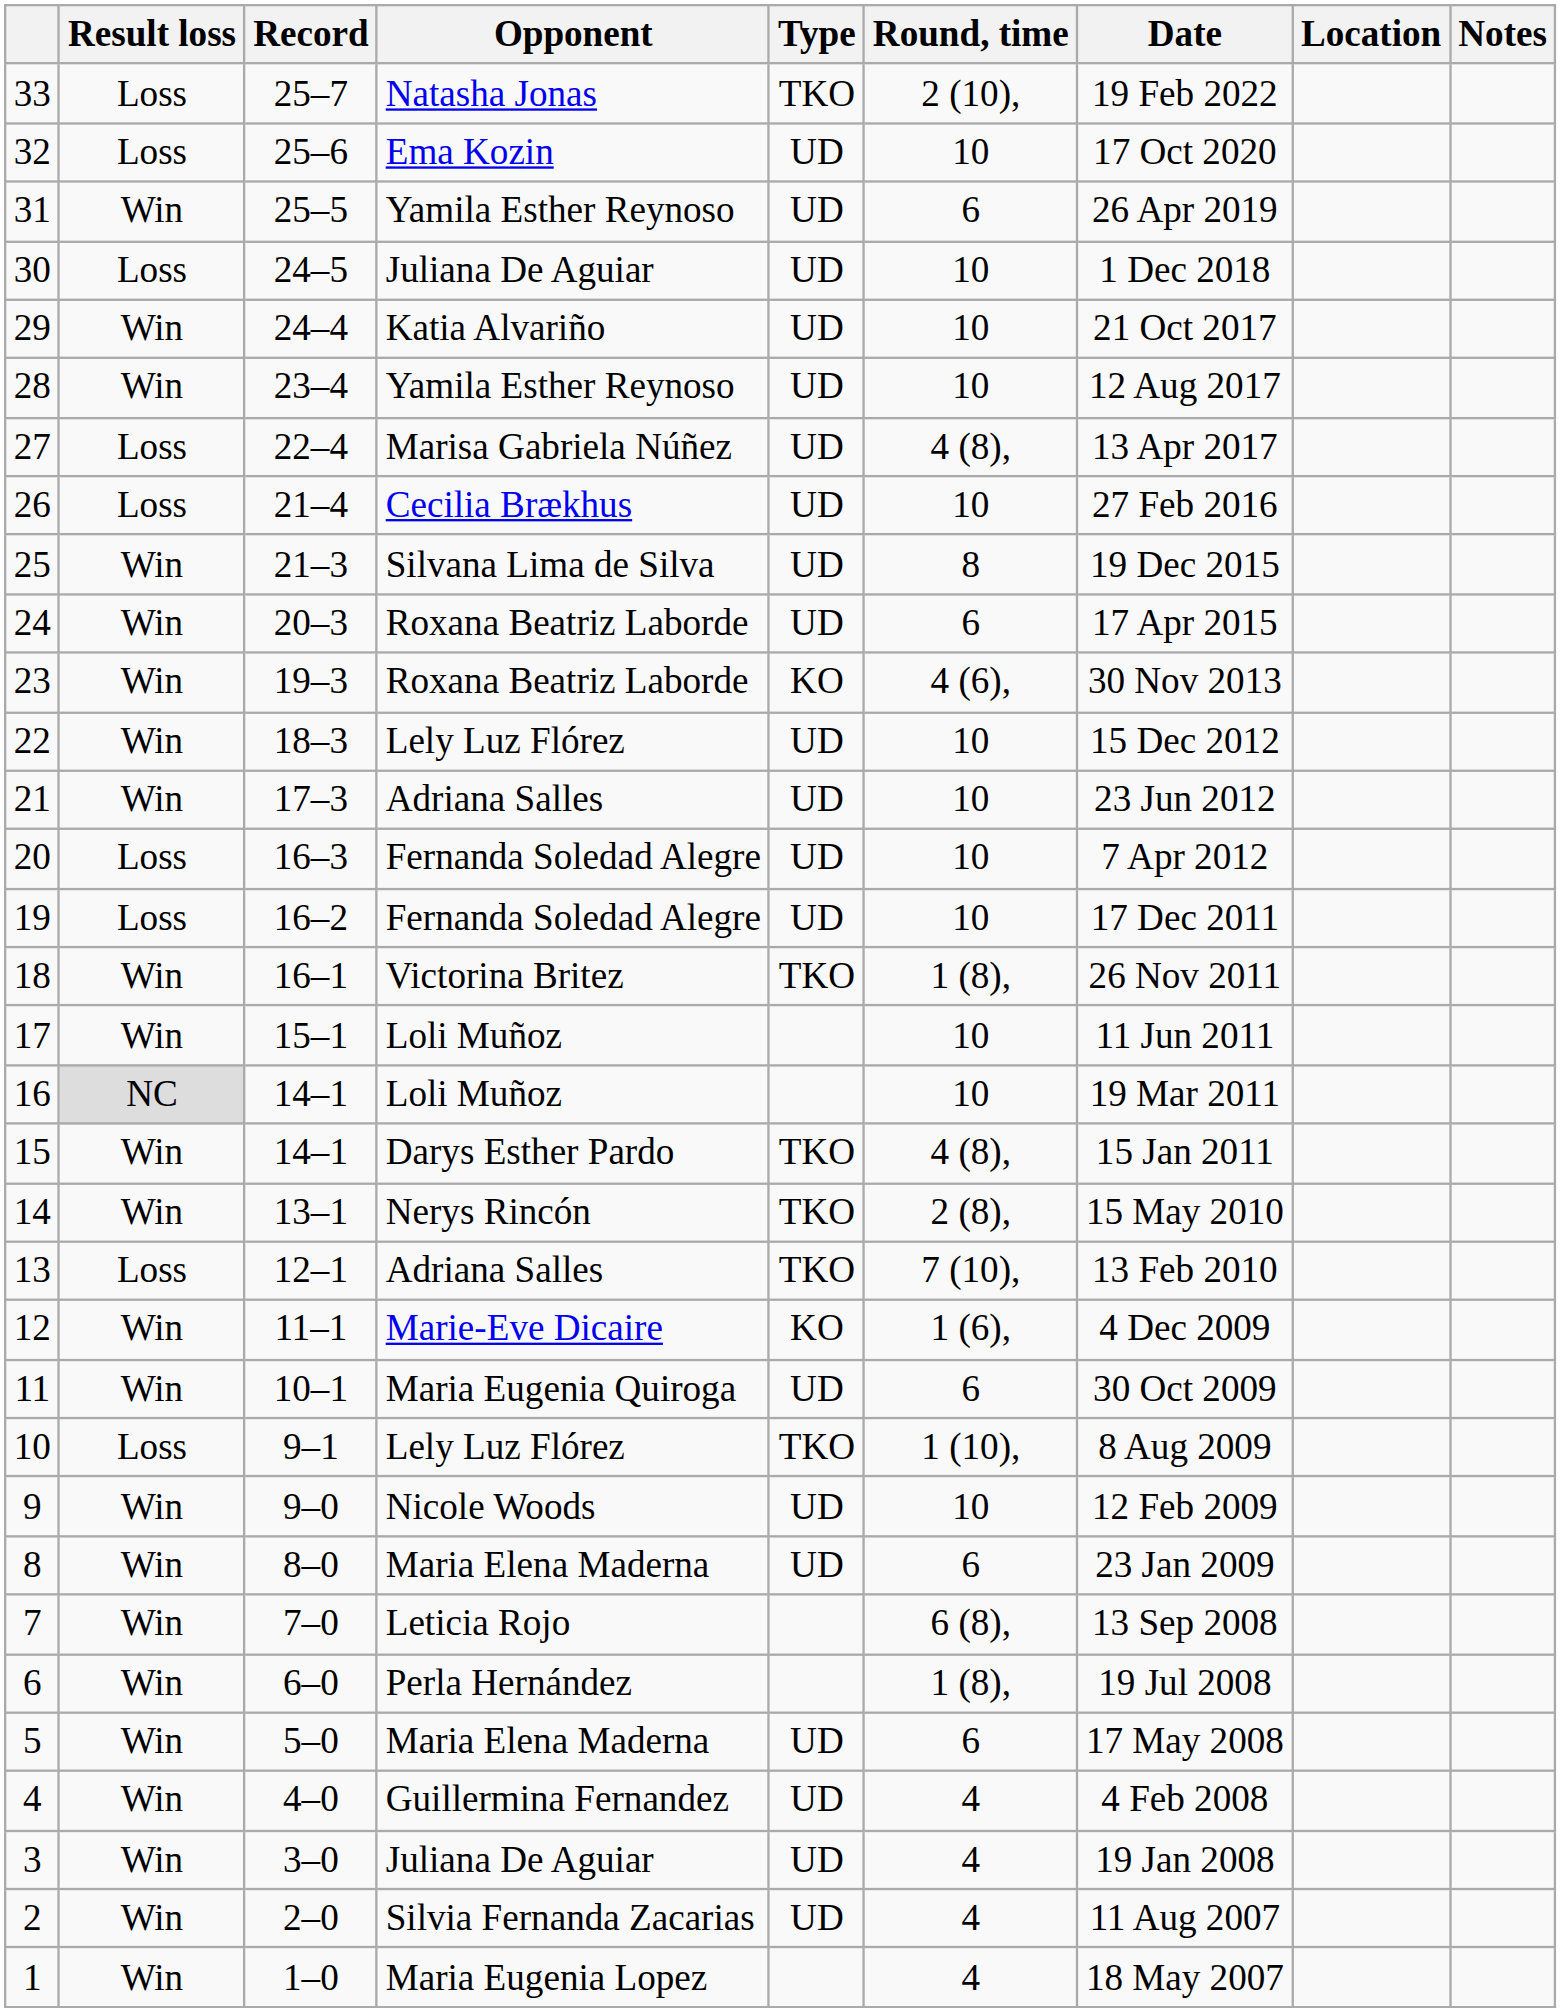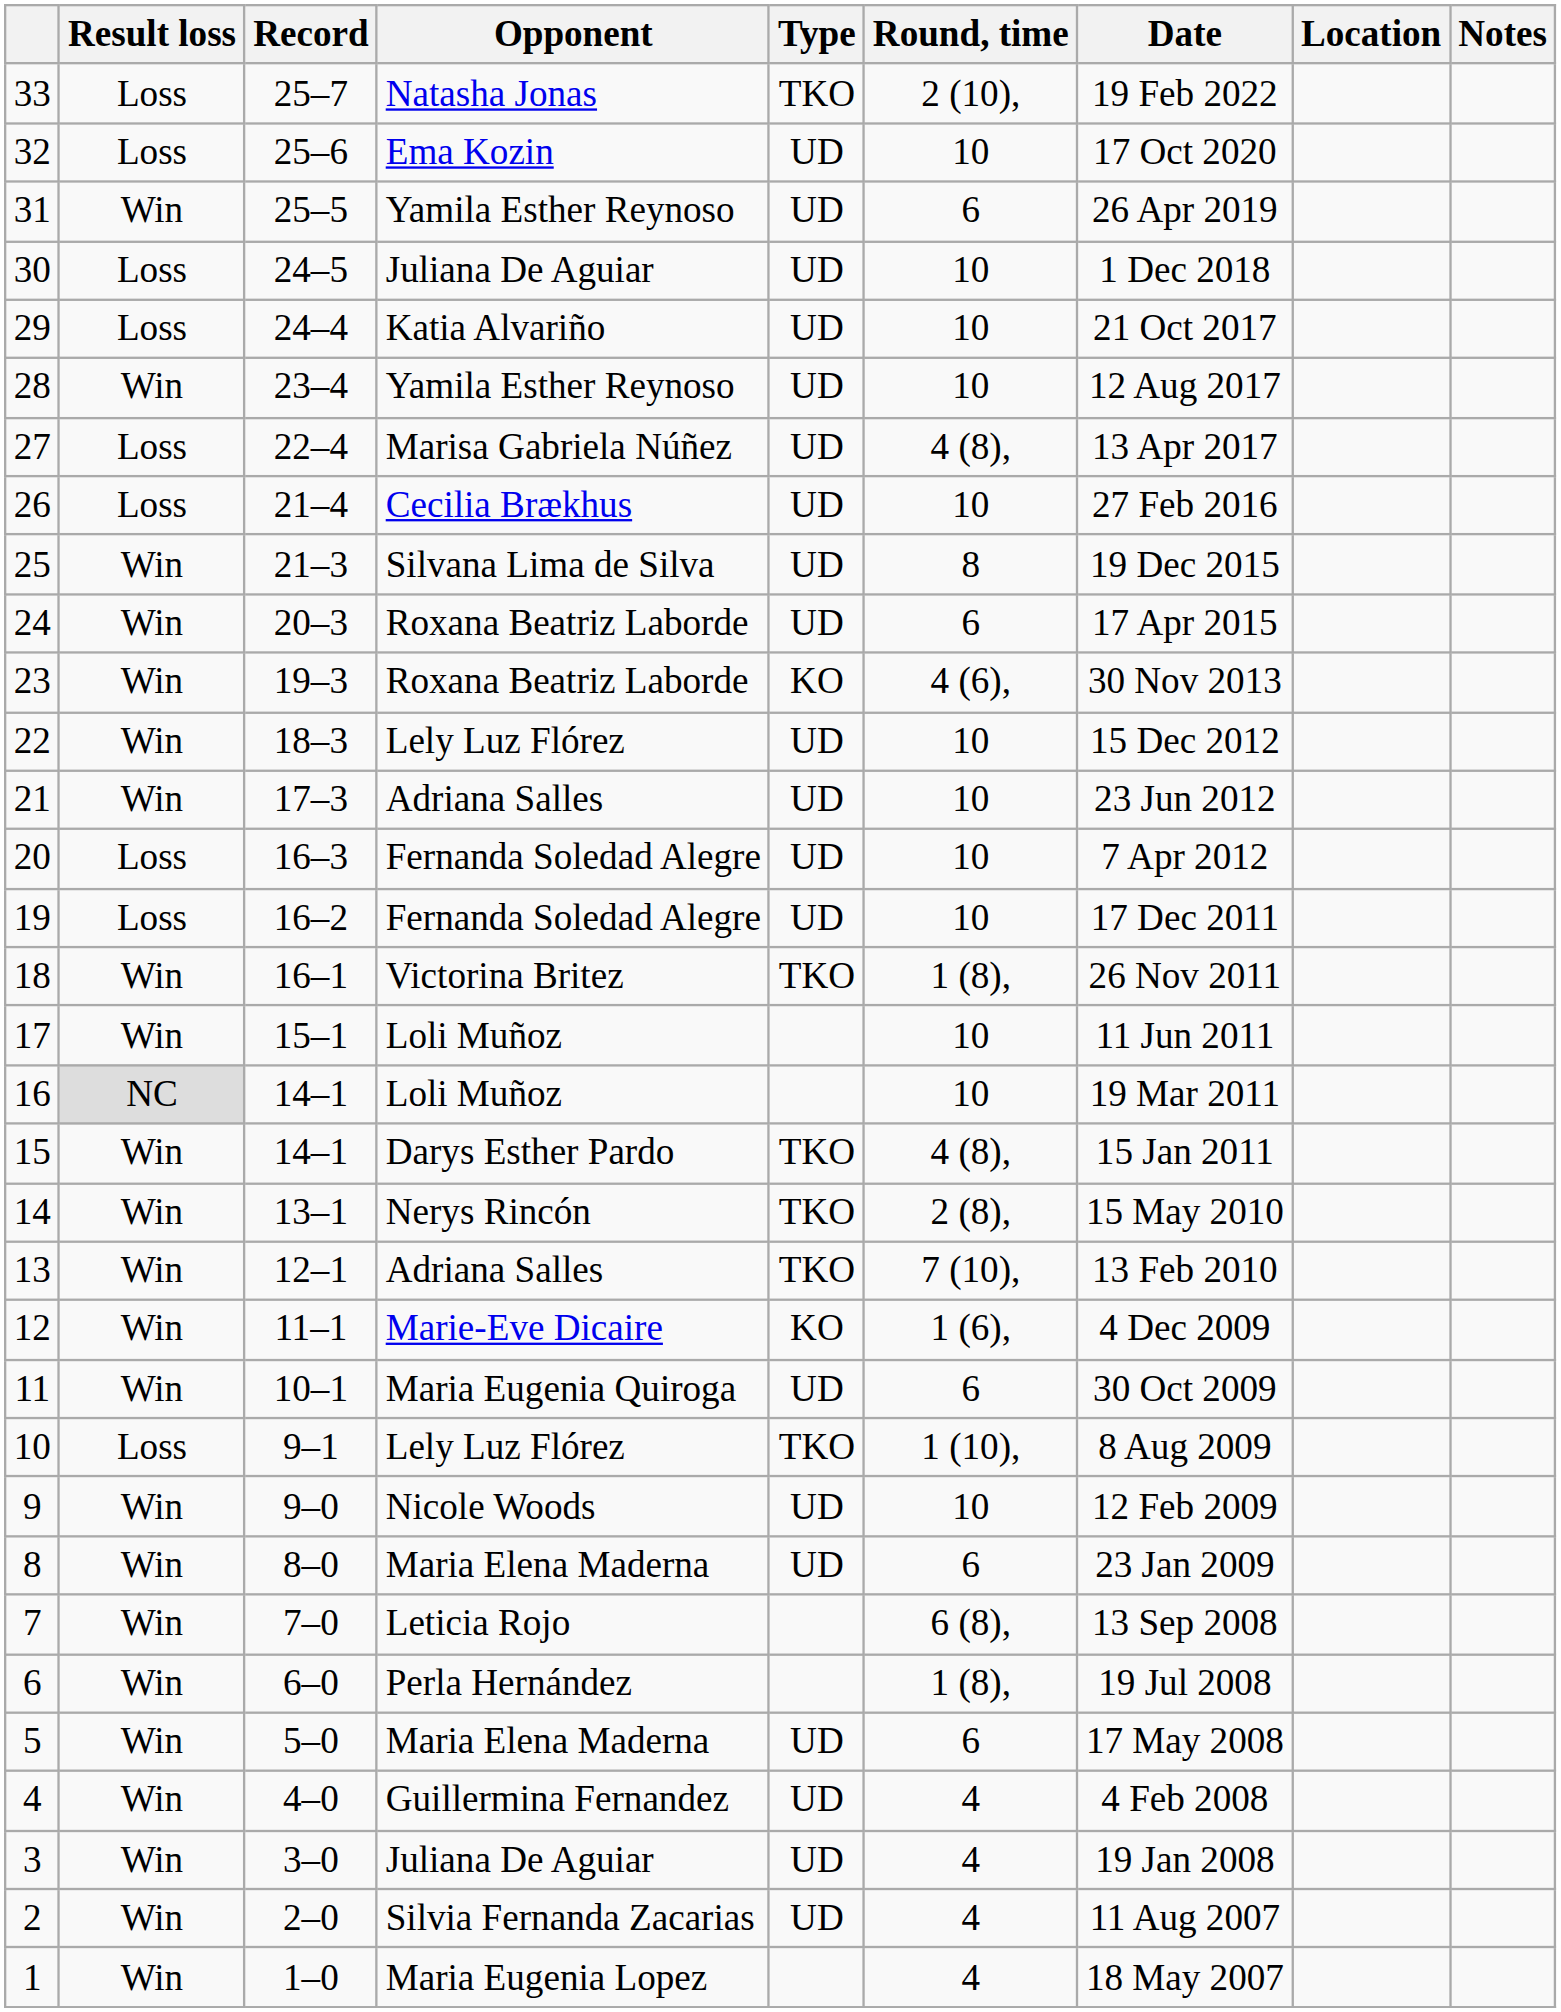29 | Result loss: Win -> Loss
13 | Result loss: Loss -> Win
